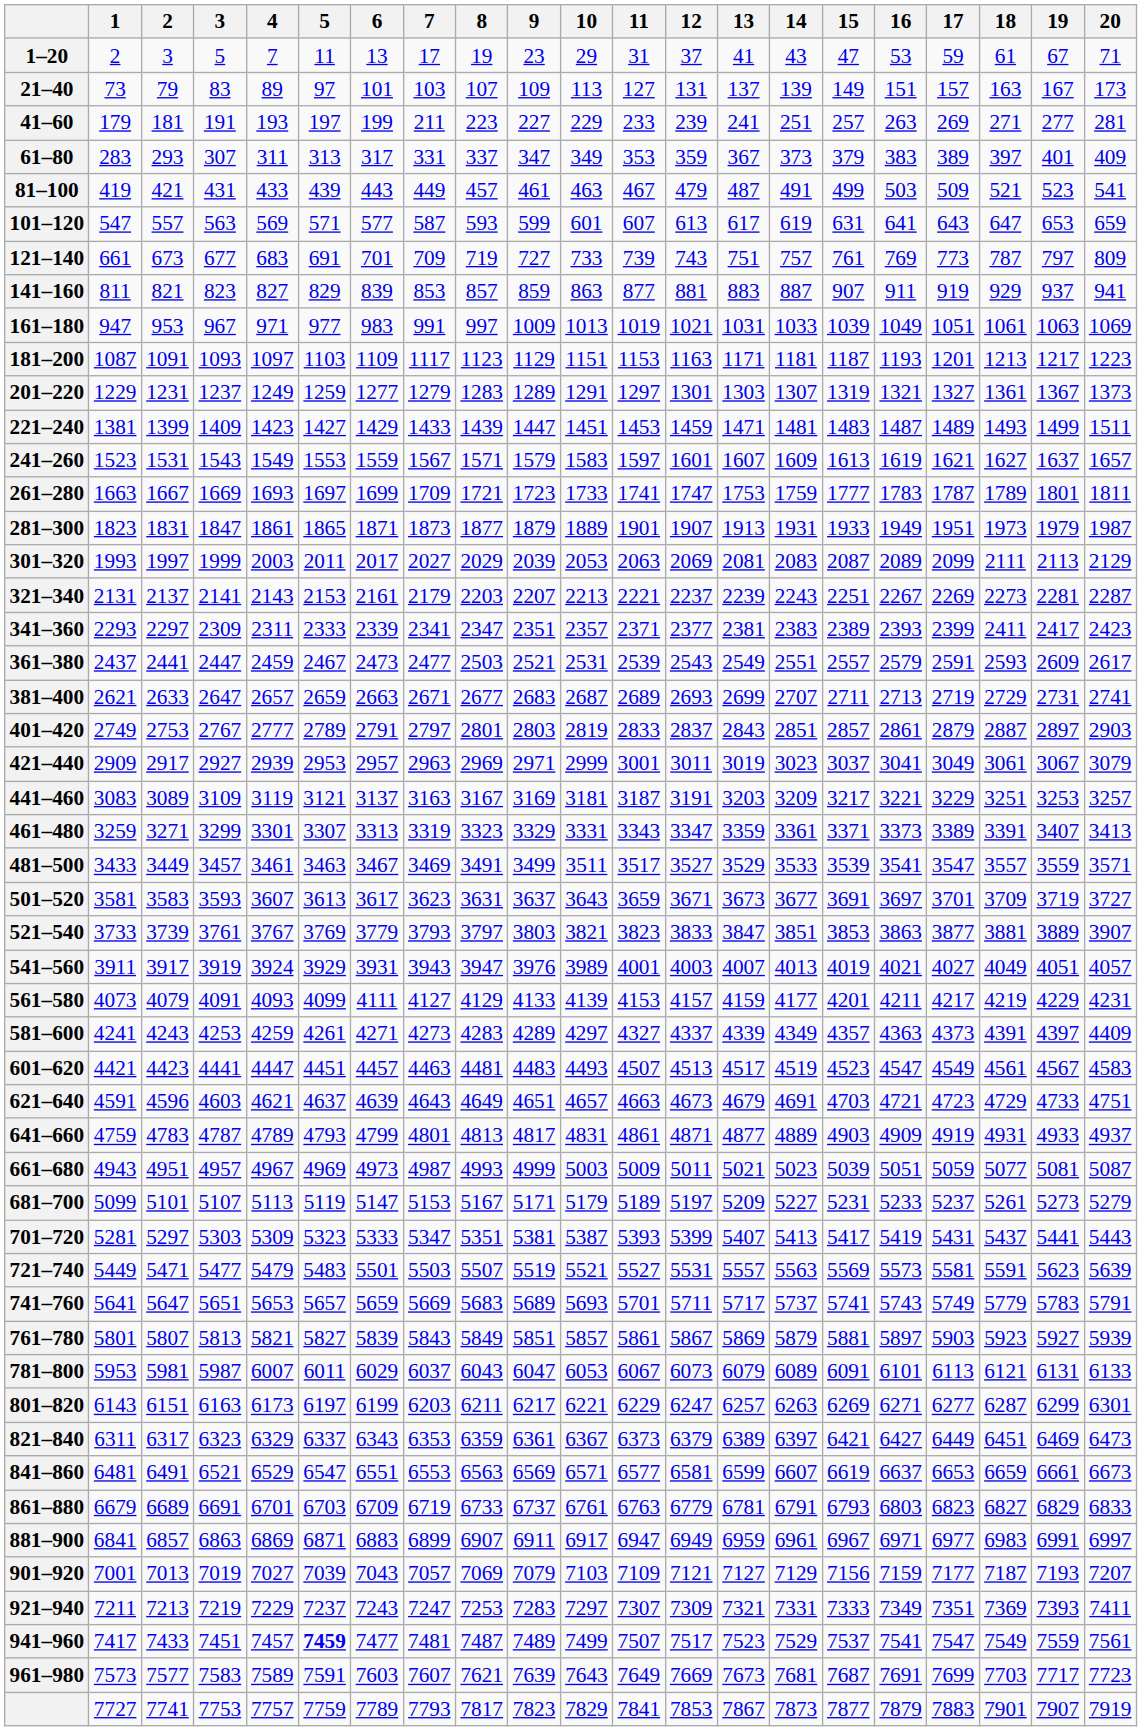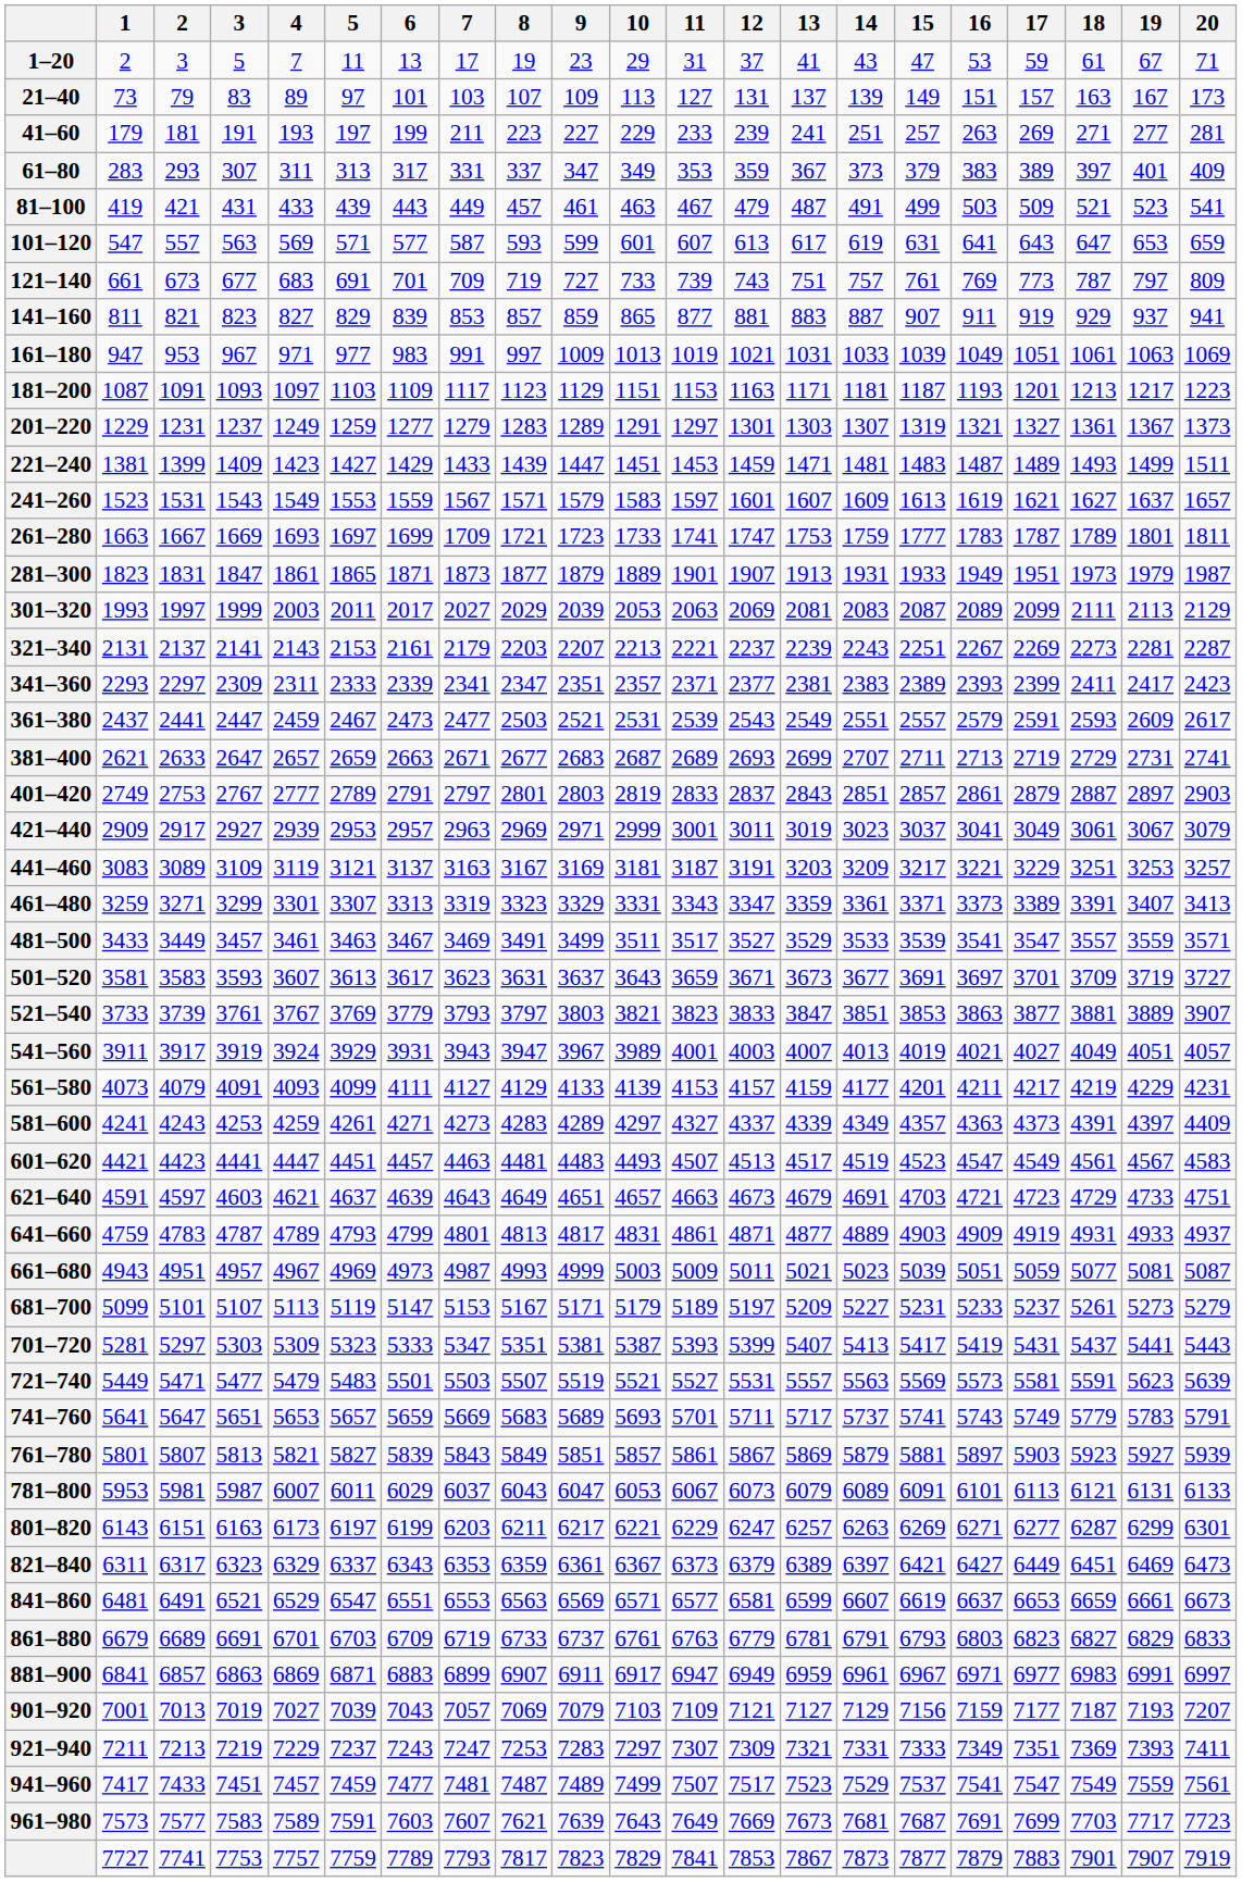141–160 | 10: 863 -> 865
541–560 | 9: 3976 -> 3967
621–640 | 2: 4596 -> 4597
941–960 | 5: bold -> normal
